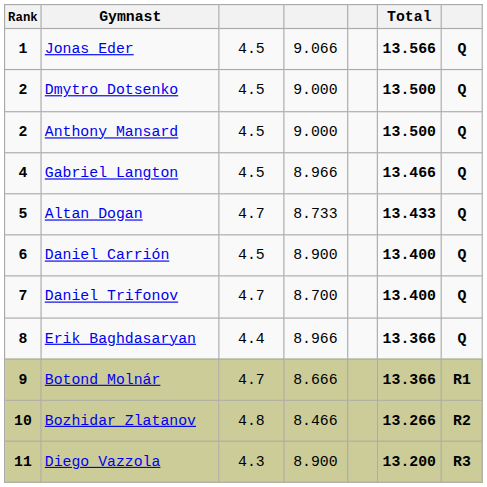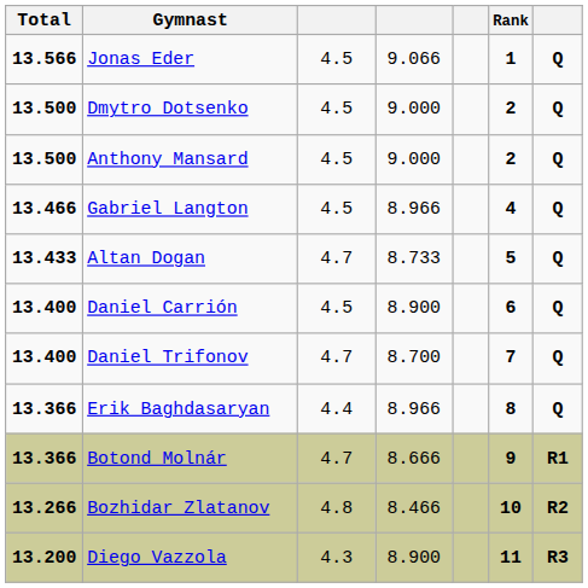columns swapped: Rank <-> Total
